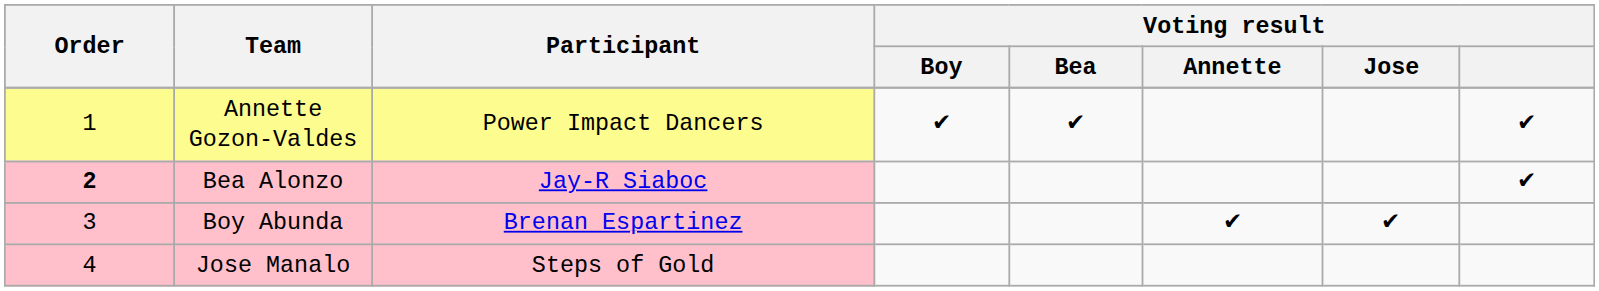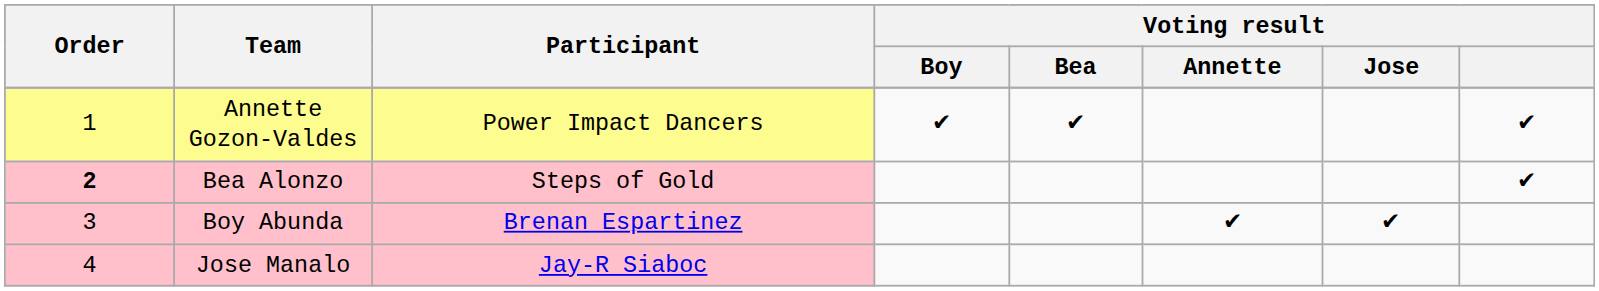Bea Alonzo | Participant: Jay-R Siaboc -> Steps of Gold
Jose Manalo | Participant: Steps of Gold -> Jay-R Siaboc
